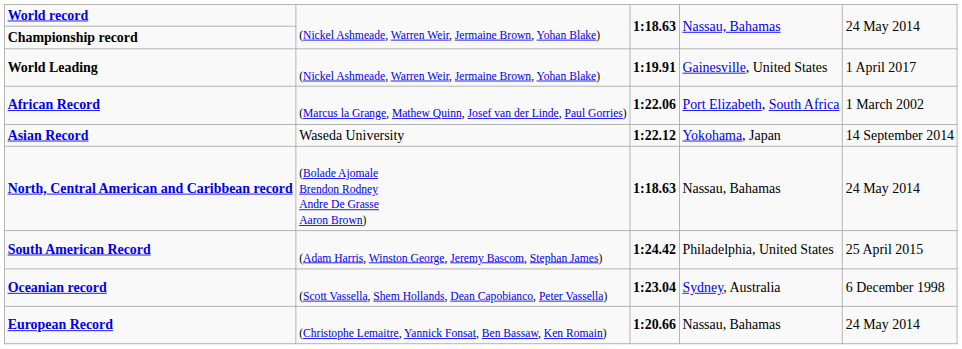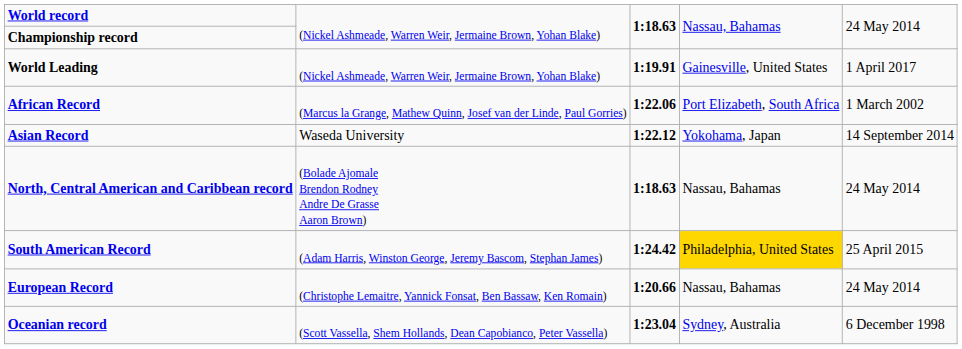South American Record | column 4: no background -> gold background
rows swapped: European Record <-> Oceanian record
